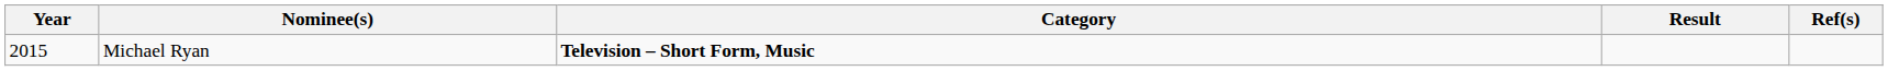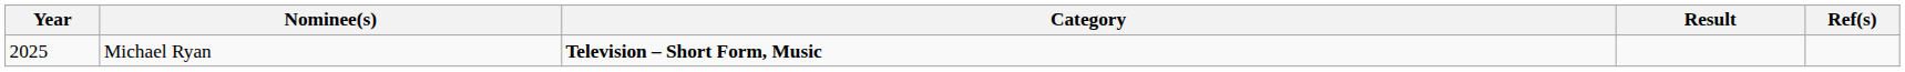Michael Ryan | Year: 2015 -> 2025
